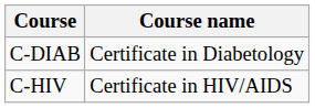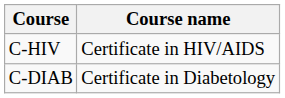rows swapped: C-DIAB <-> C-HIV
